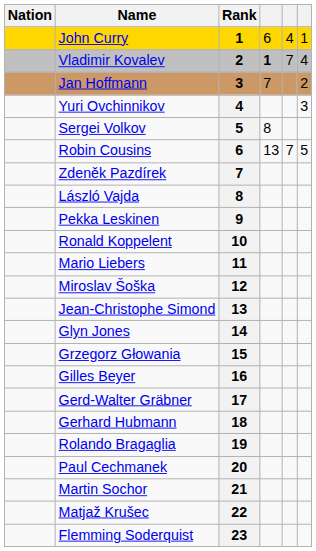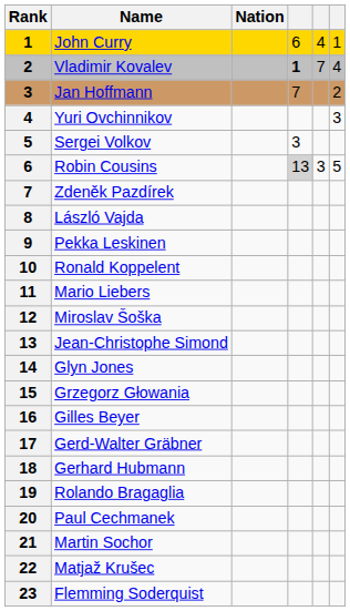columns swapped: Rank <-> Nation
Sergei Volkov | column 4: 8 -> 3
Robin Cousins | column 4: no background -> lightgrey background
Robin Cousins | column 5: 7 -> 3
